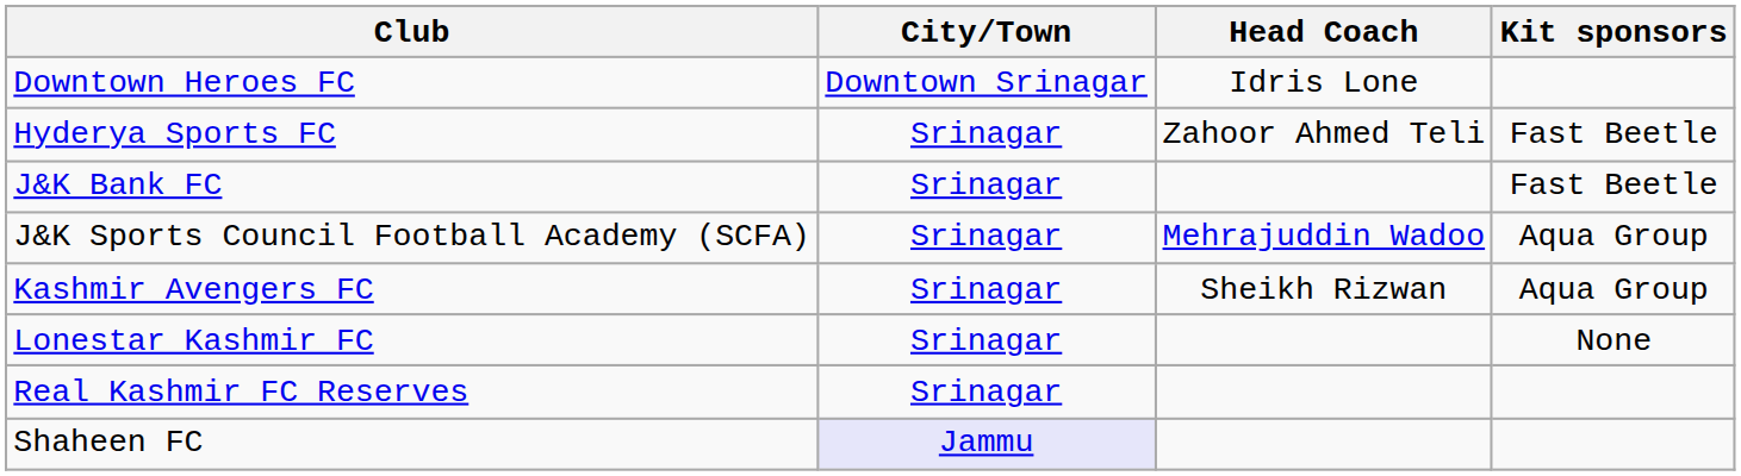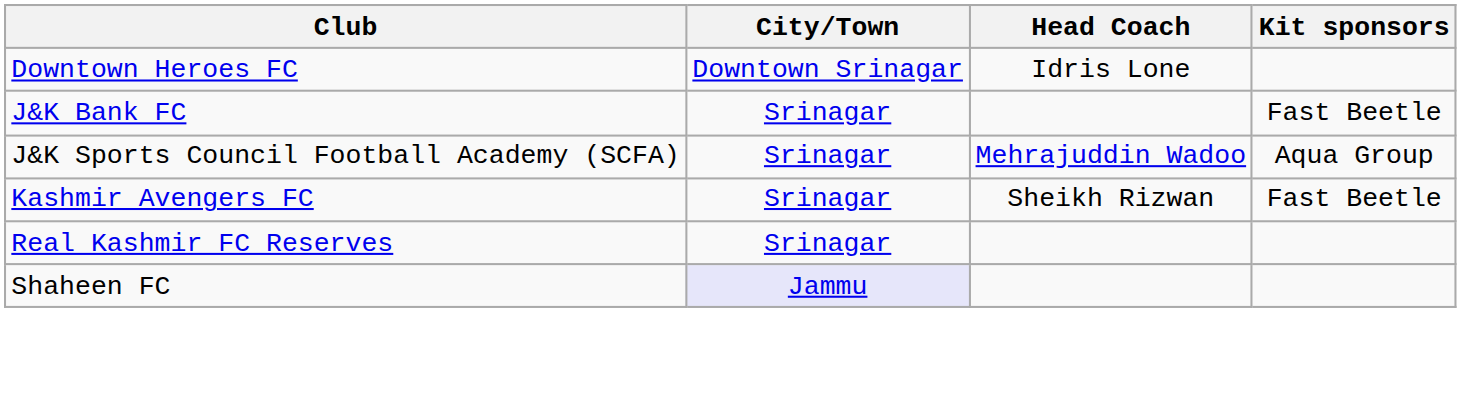- row: Hyderya Sports FC | Srinagar | Zahoor Ahmed Teli | Fast Beetle
Kashmir Avengers FC | Kit sponsors: Aqua Group -> Fast Beetle
- row: Lonestar Kashmir FC | Srinagar | None
